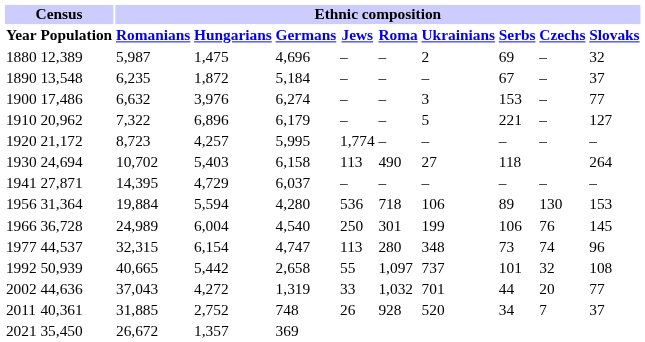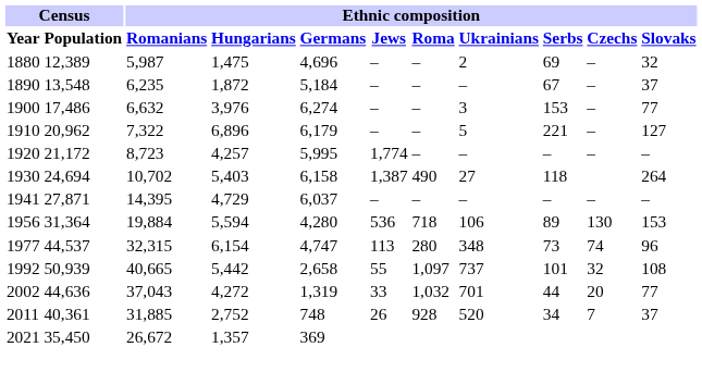1930 | Ethnic composition / Jews: 113 -> 1,387
- row: 1966 | 36,728 | 24,989 | 6,004 | 4,540 | 250 | 301 | 199 | 106 | 76 | 145
